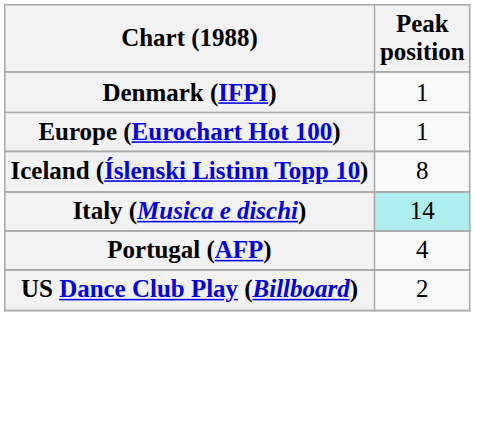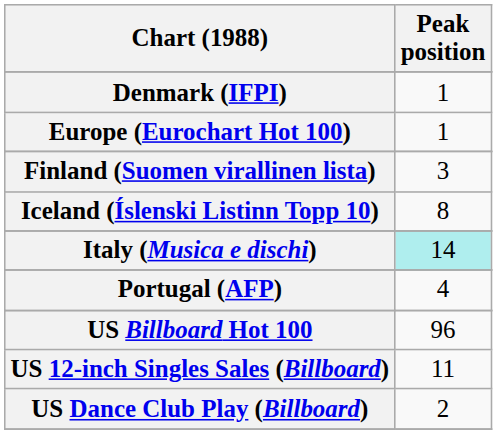+ row: Finland (Suomen virallinen lista) | 3
+ row: US Billboard Hot 100 | 96
+ row: US 12-inch Singles Sales (Billboard) | 11
